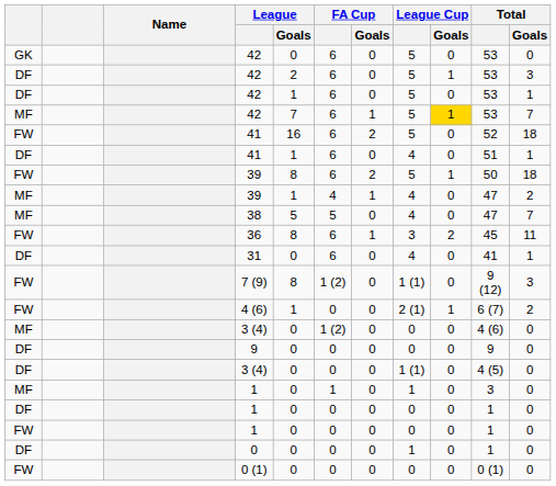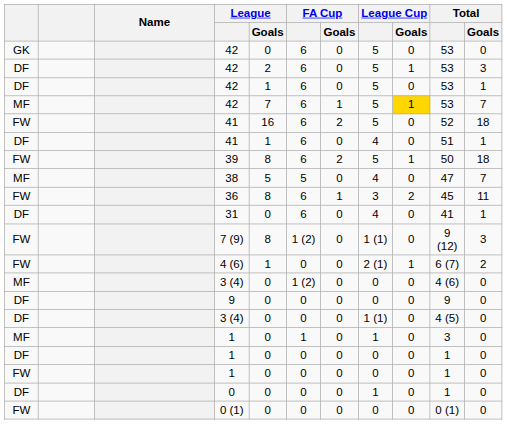- row: MF | 39 | 1 | 4 | 1 | 4 | 0 | 47 | 2
